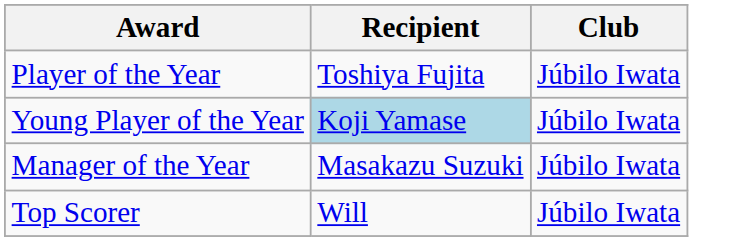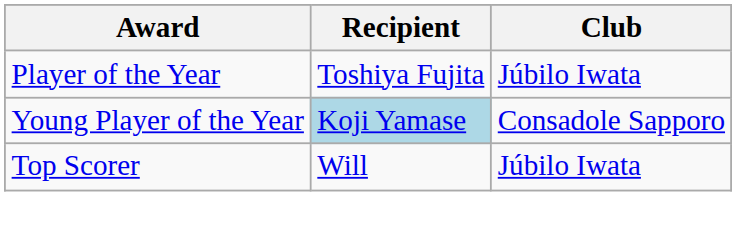Young Player of the Year | Club: Júbilo Iwata -> Consadole Sapporo
- row: Manager of the Year | Masakazu Suzuki | Júbilo Iwata
